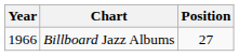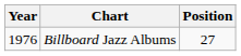Billboard Jazz Albums | Year: 1966 -> 1976
